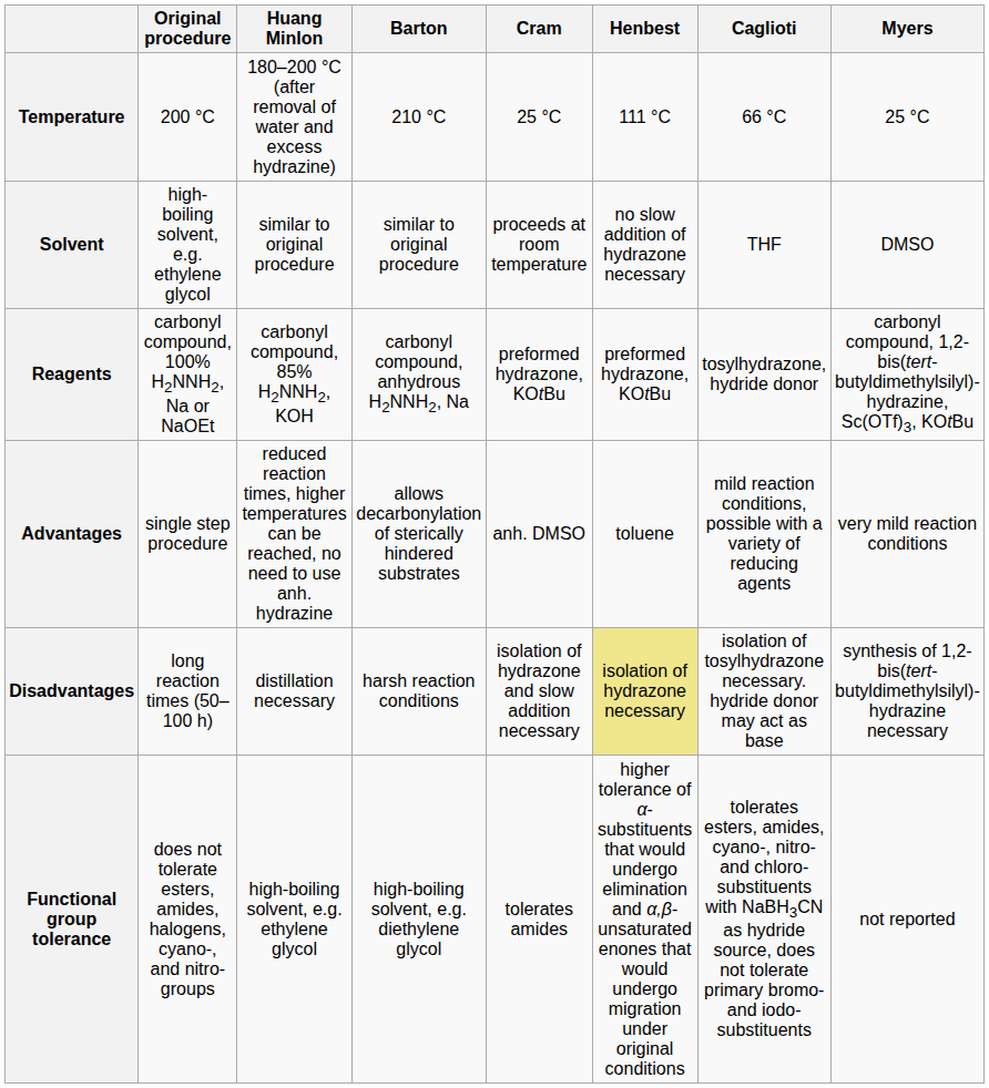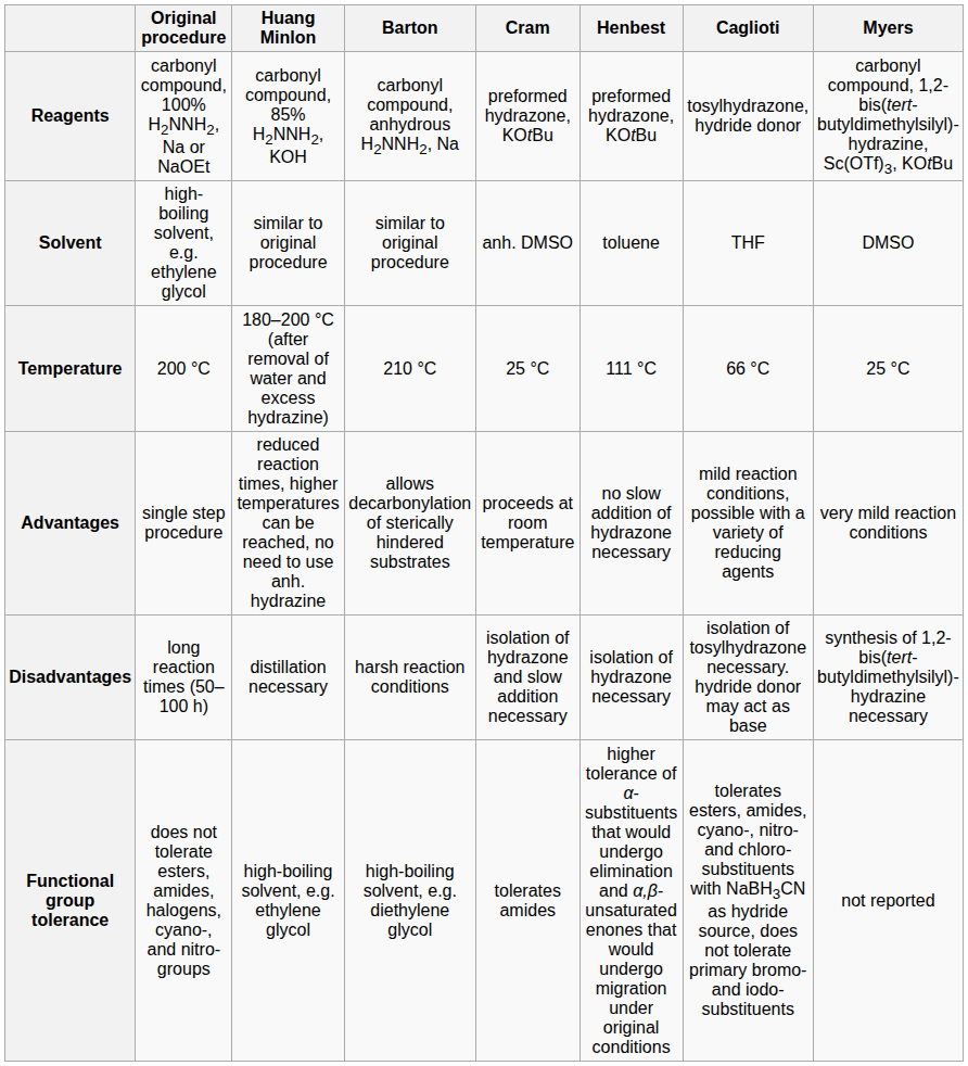rows swapped: Reagents <-> Temperature
Solvent | Cram: proceeds at room temperature -> anh. DMSO
Solvent | Henbest: no slow addition of hydrazone necessary -> toluene
Advantages | Cram: anh. DMSO -> proceeds at room temperature
Advantages | Henbest: toluene -> no slow addition of hydrazone necessary
Disadvantages | Henbest: khaki background -> no background
